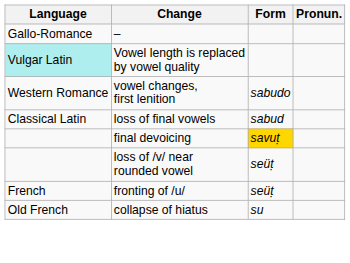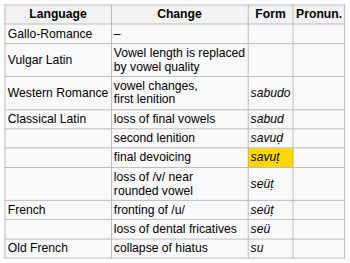Vowel length is replaced by vowel quality | Language: paleturquoise background -> no background
+ row: second lenition | savuḍ
+ row: loss of dental fricatives | seü
